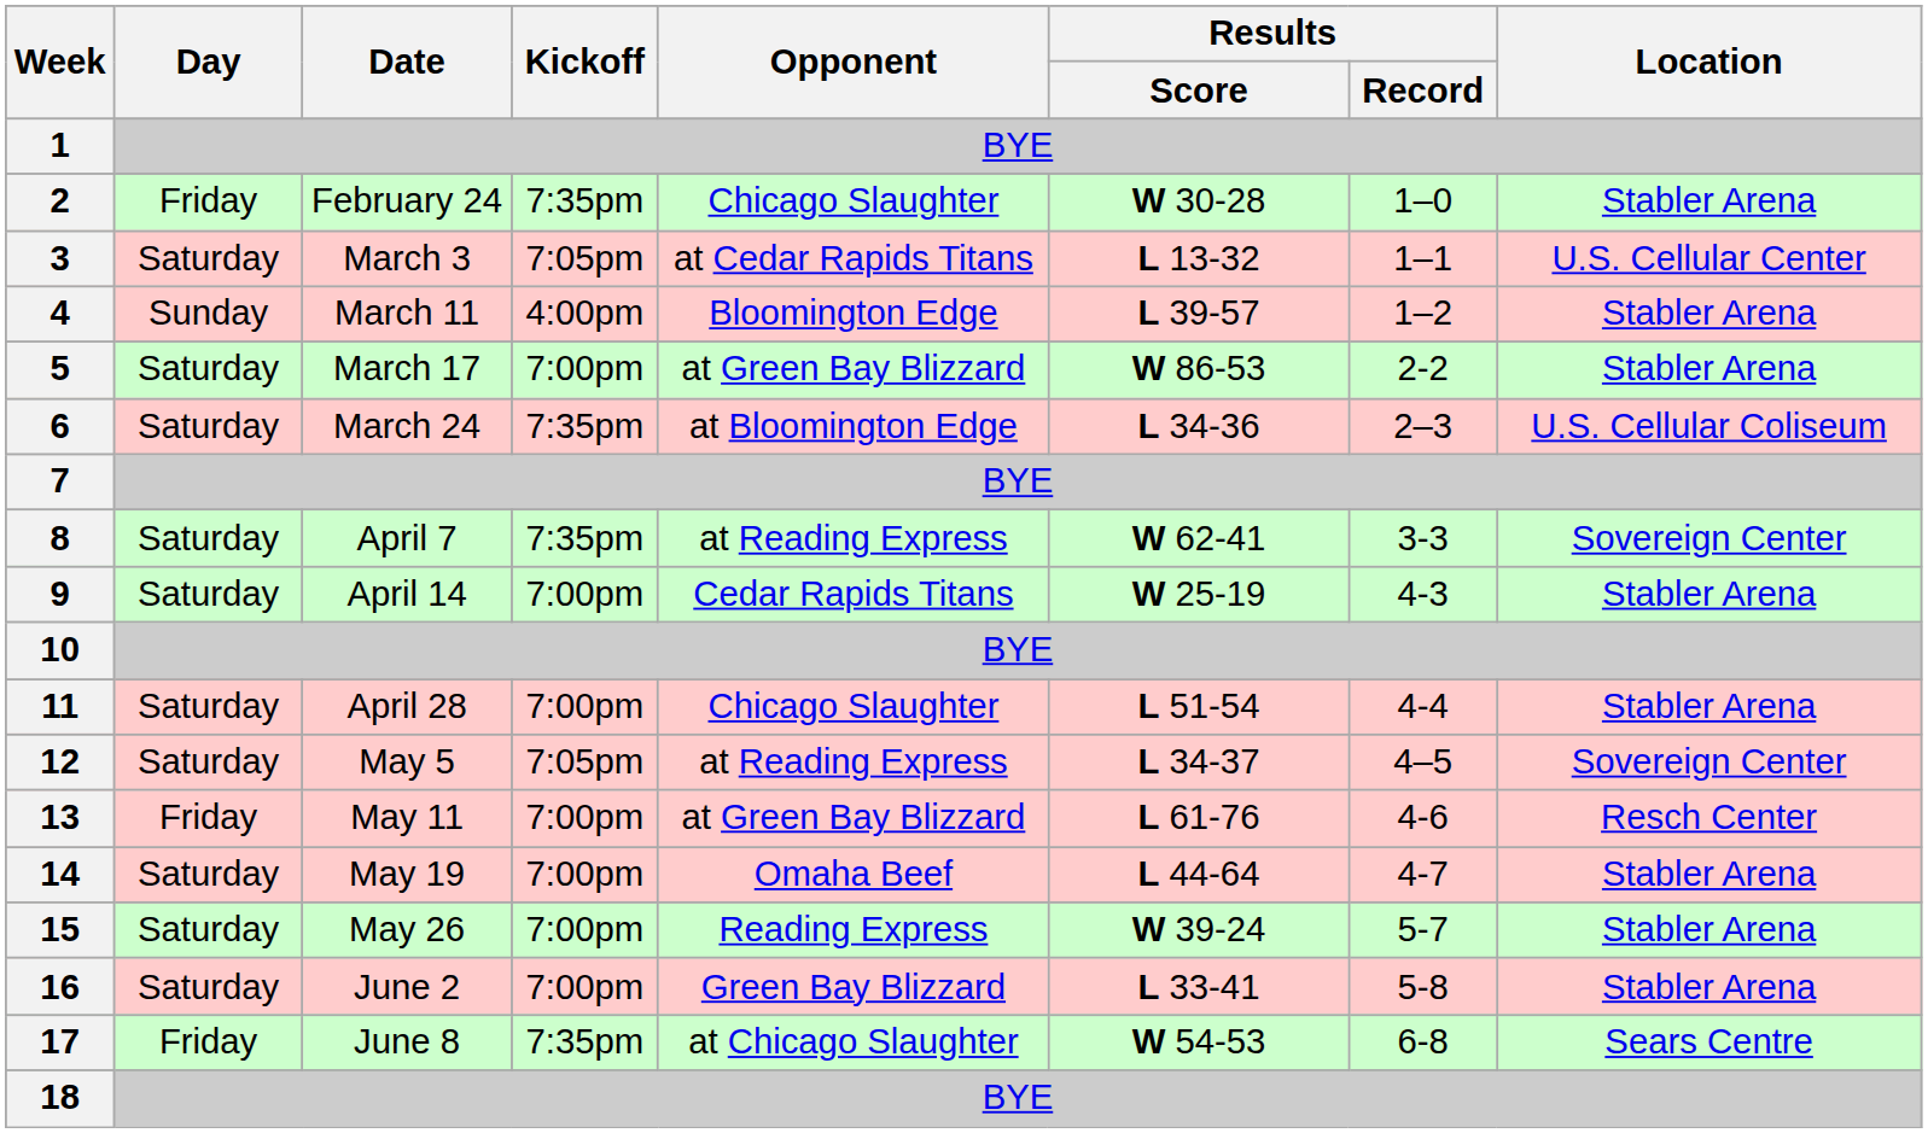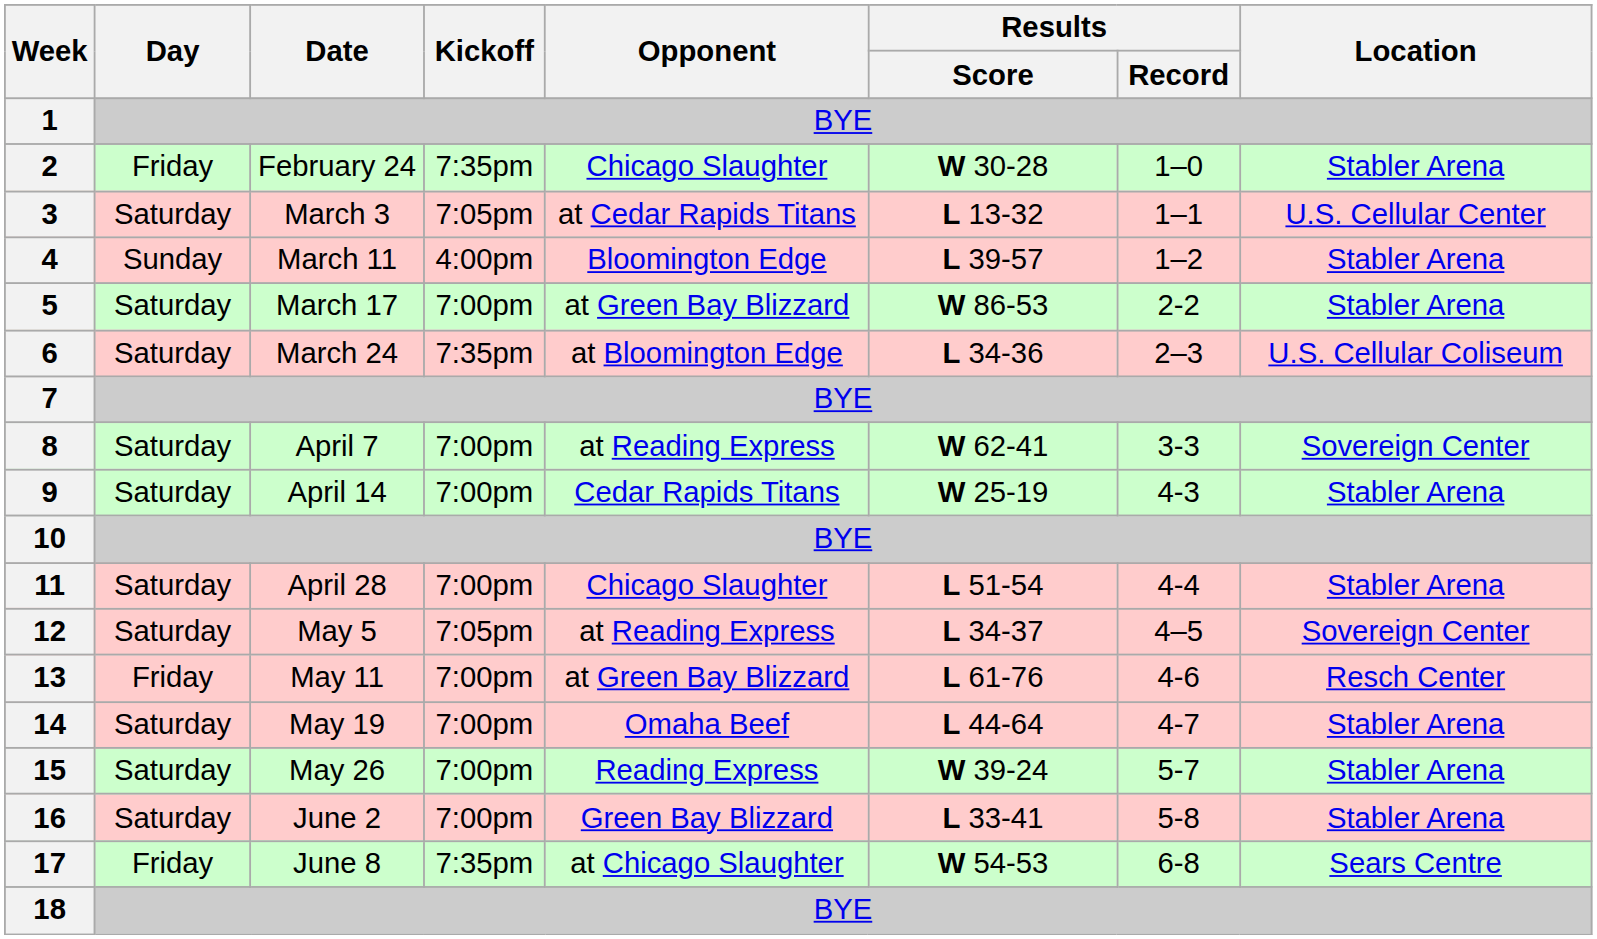8 | Kickoff: 7:35pm -> 7:00pm
